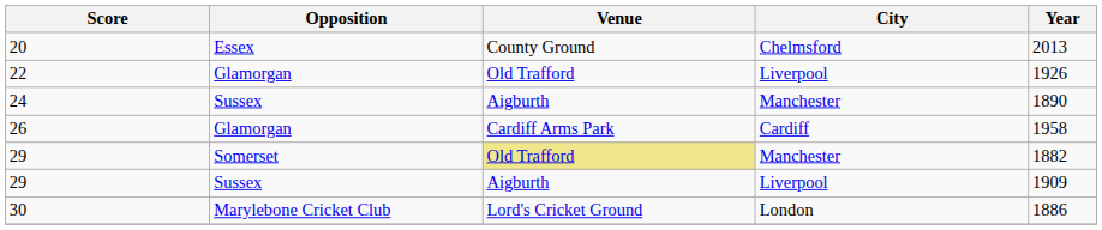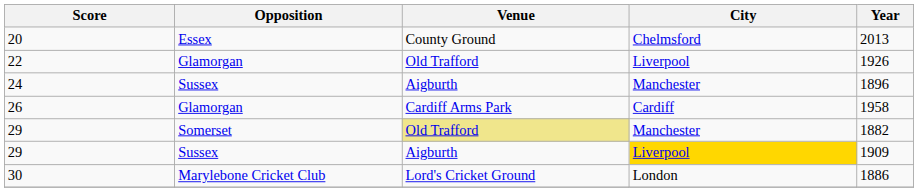24 | Year: 1890 -> 1896
29 / Sussex | City: no background -> gold background
